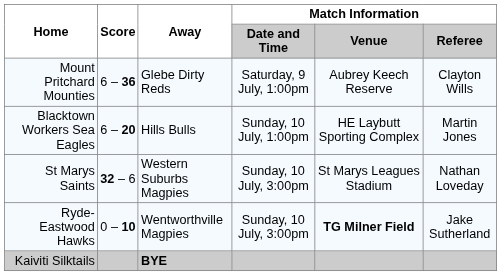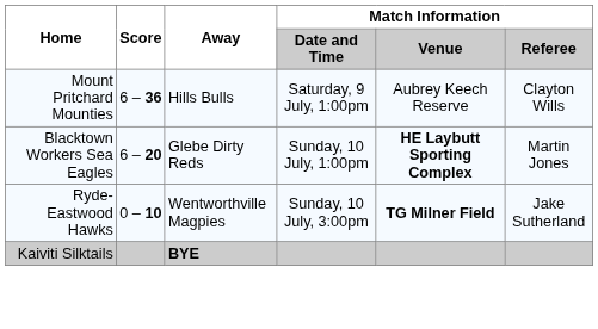Mount Pritchard Mounties | Away: Glebe Dirty Reds -> Hills Bulls
Blacktown Workers Sea Eagles | Away: Hills Bulls -> Glebe Dirty Reds
Blacktown Workers Sea Eagles | Match Information / Venue: normal -> bold
- row: St Marys Saints | 32 – 6 | Western Suburbs Magpies | Sunday, 10 July, 3:00pm | St Marys Leagues Stadium | Nathan Loveday
